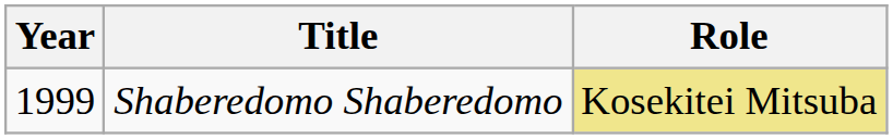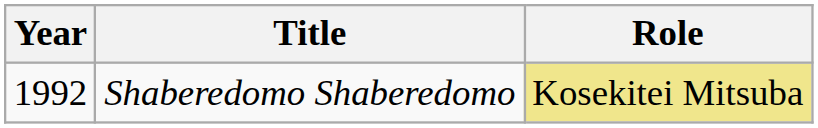Shaberedomo Shaberedomo | Year: 1999 -> 1992
